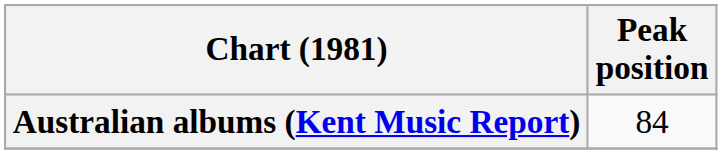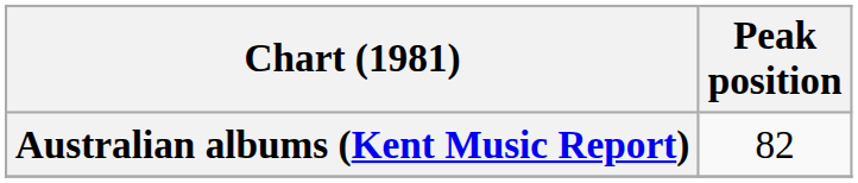Australian albums (Kent Music Report) | Peak position: 84 -> 82
